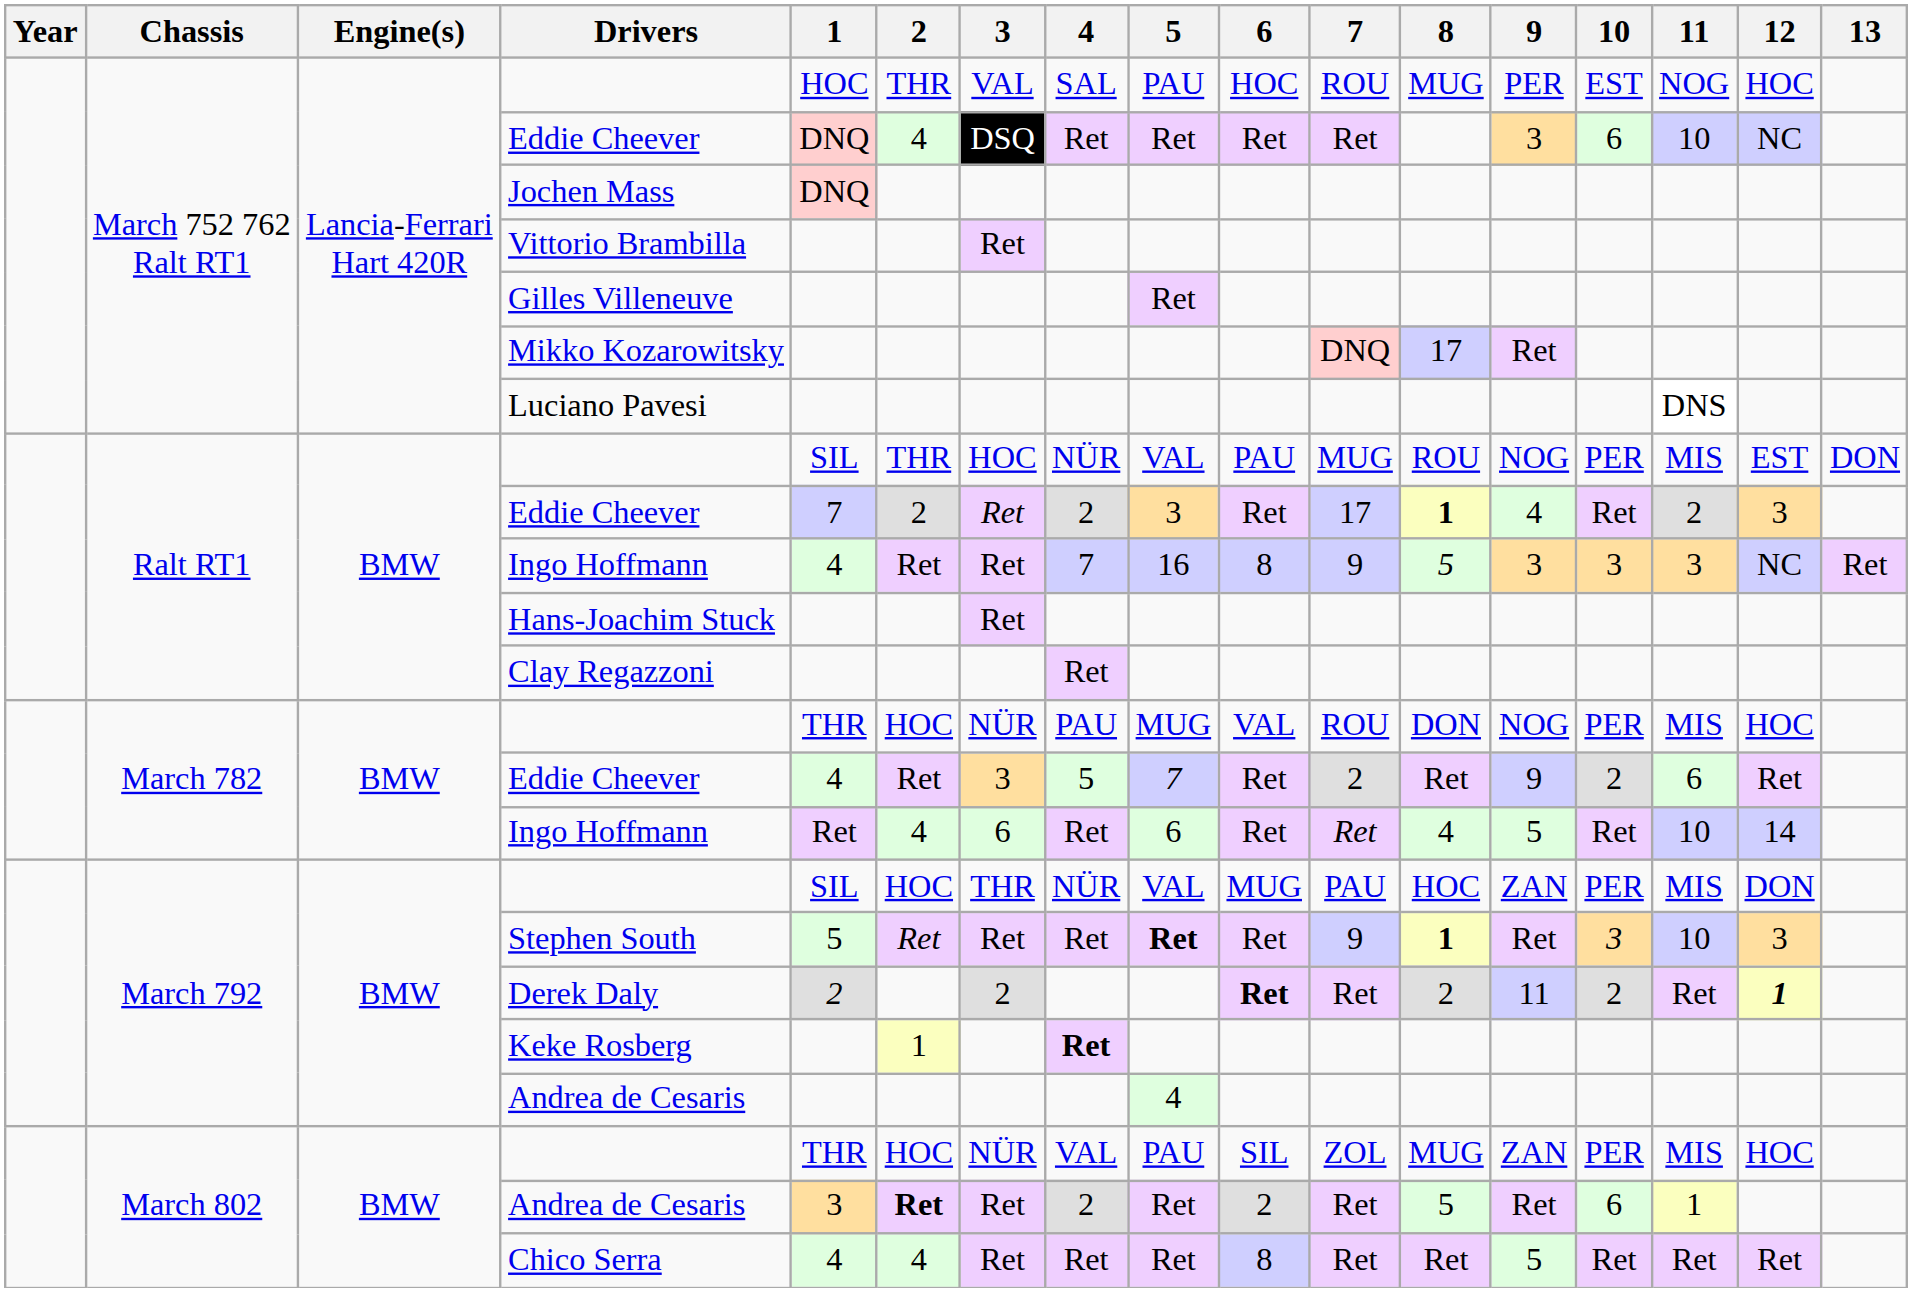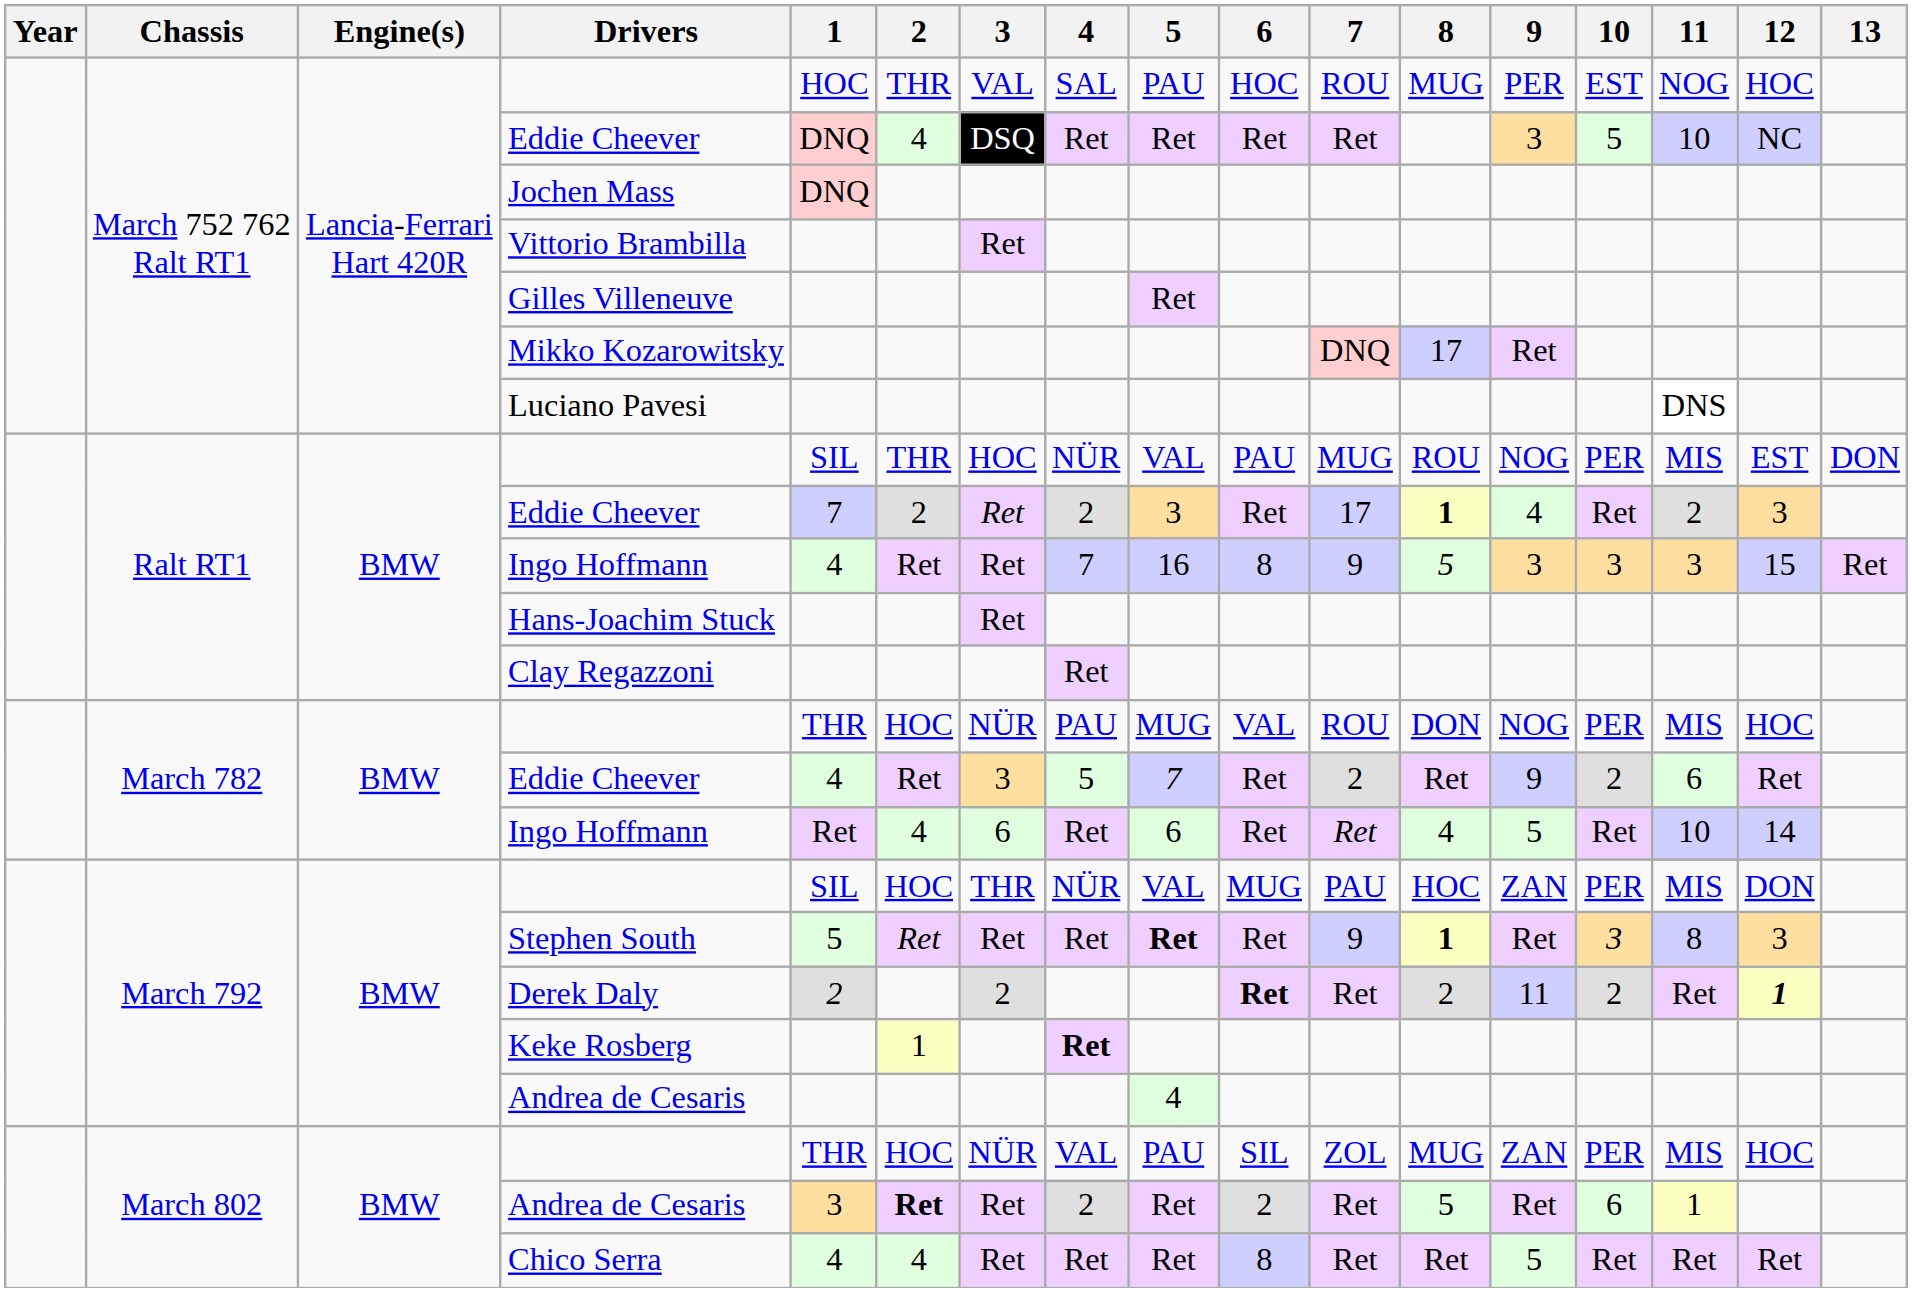March 752 762 Ralt RT1 / Eddie Cheever | 10: 6 -> 5
Ralt RT1 / Ingo Hoffmann | 12: NC -> 15
Stephen South | 11: 10 -> 8
